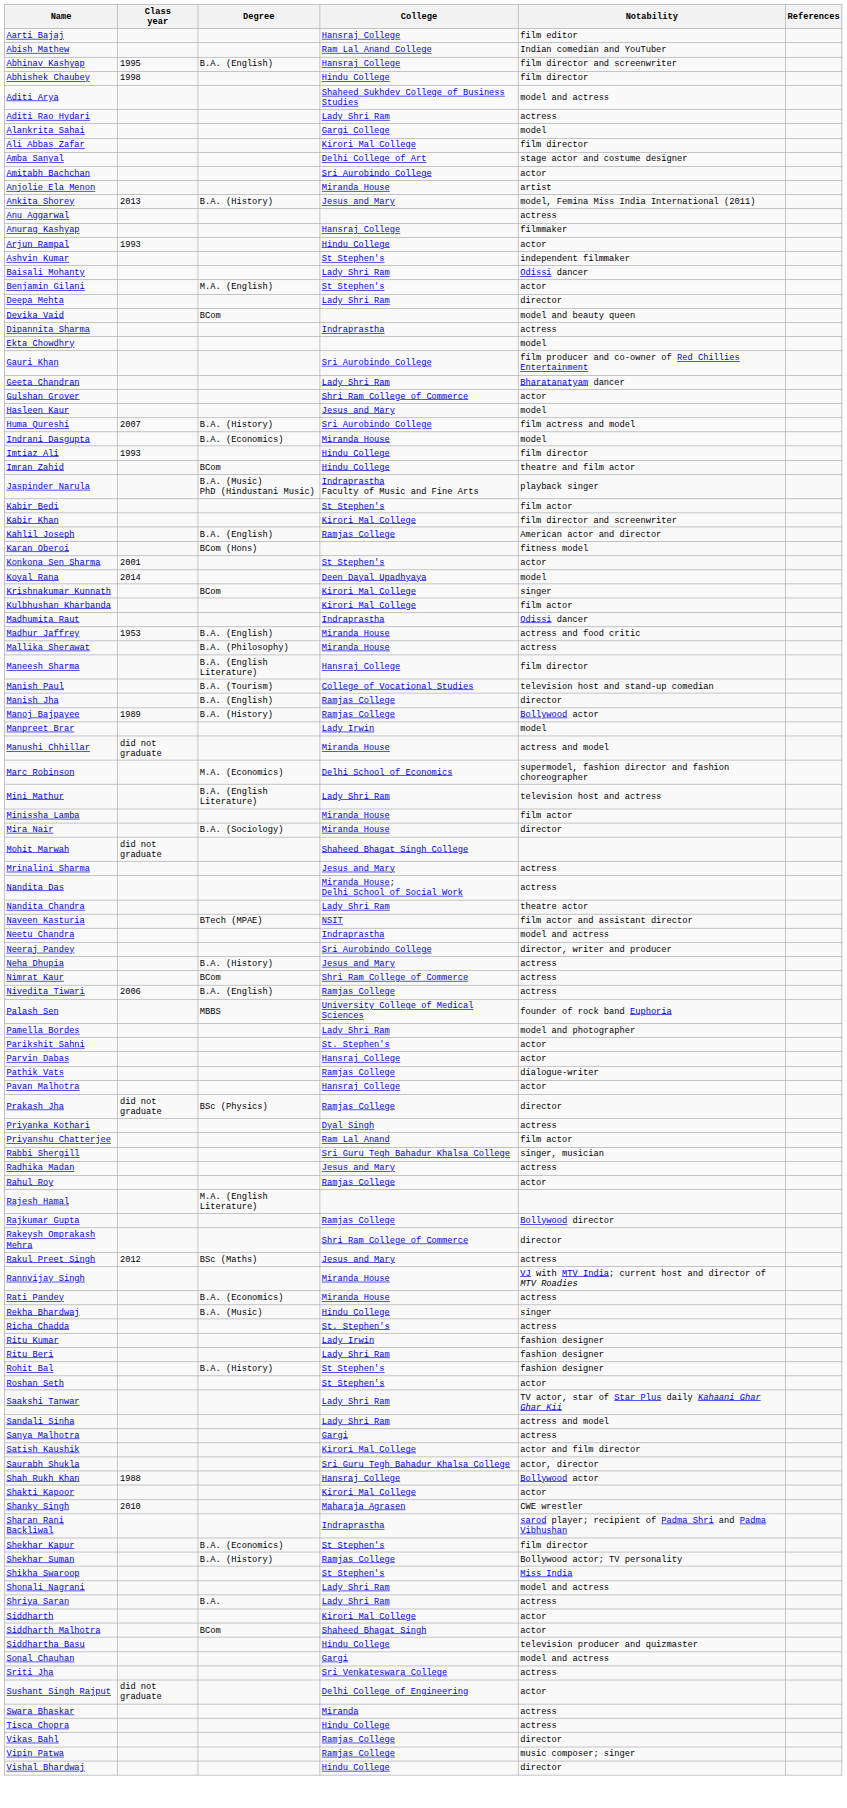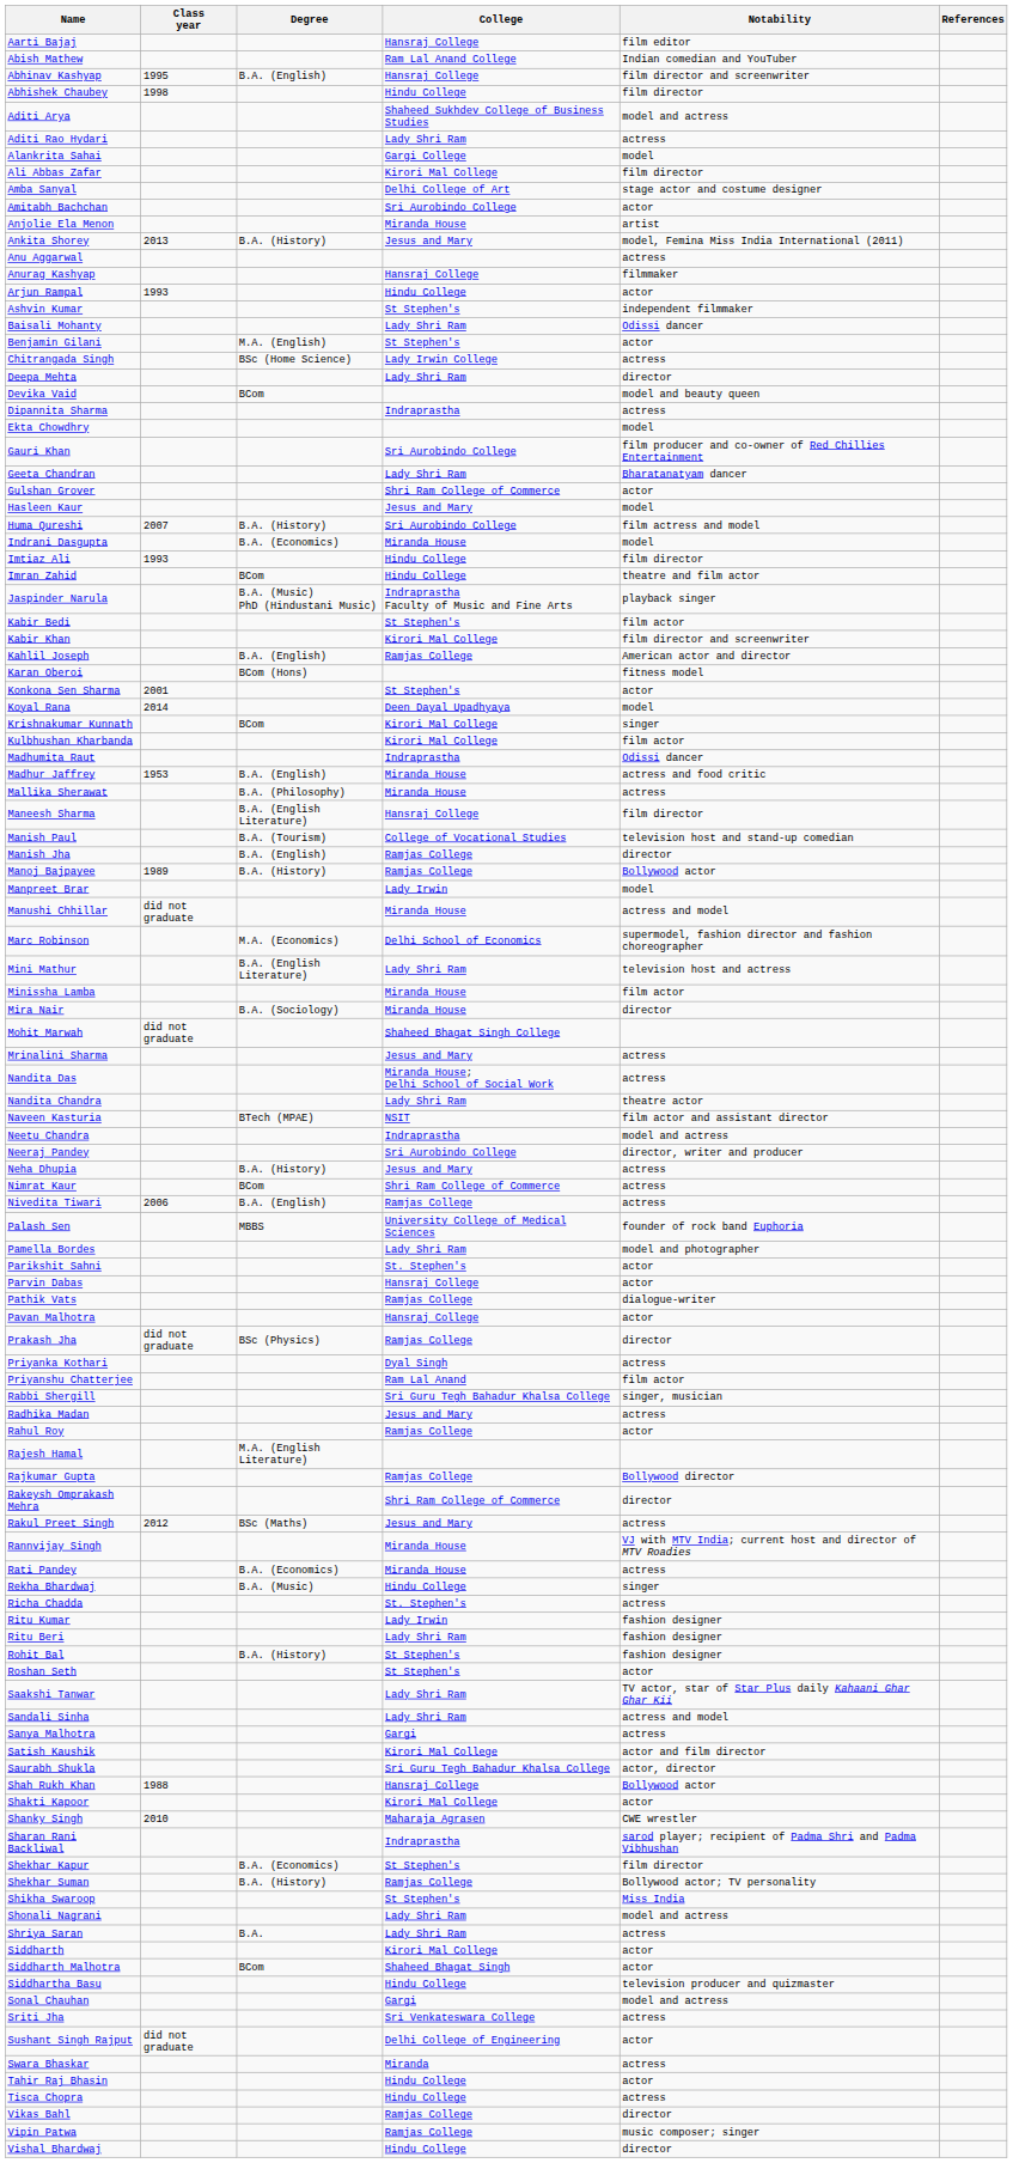+ row: Chitrangada Singh | BSc (Home Science) | Lady Irwin College | actress
+ row: Tahir Raj Bhasin | Hindu College | actor
